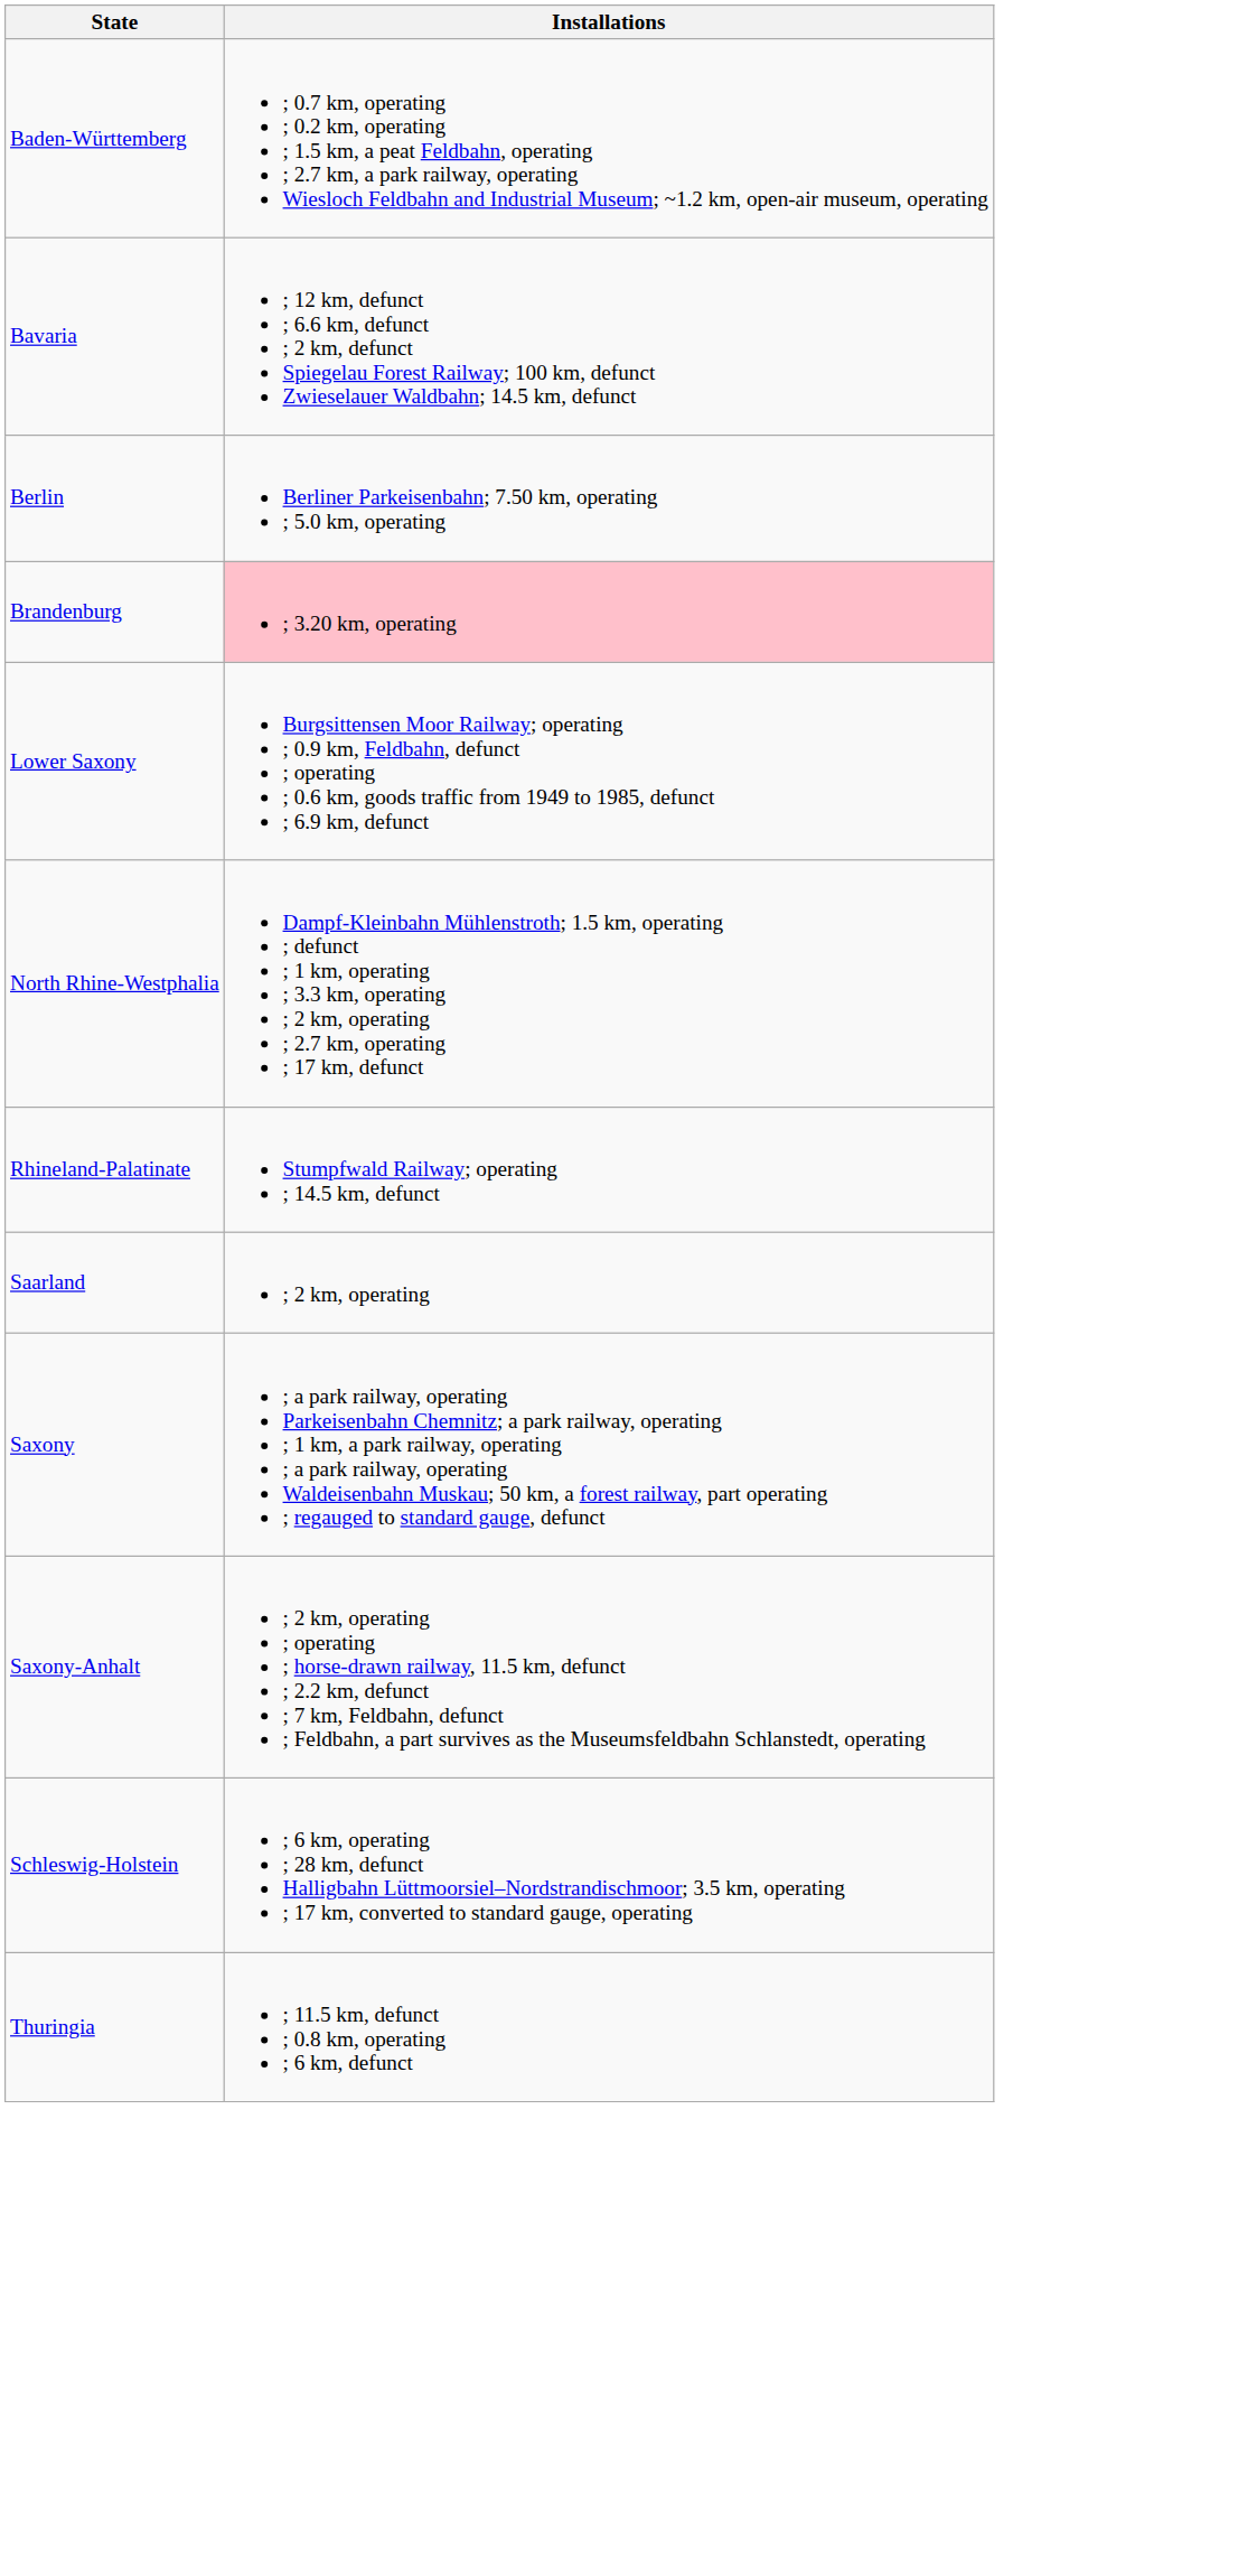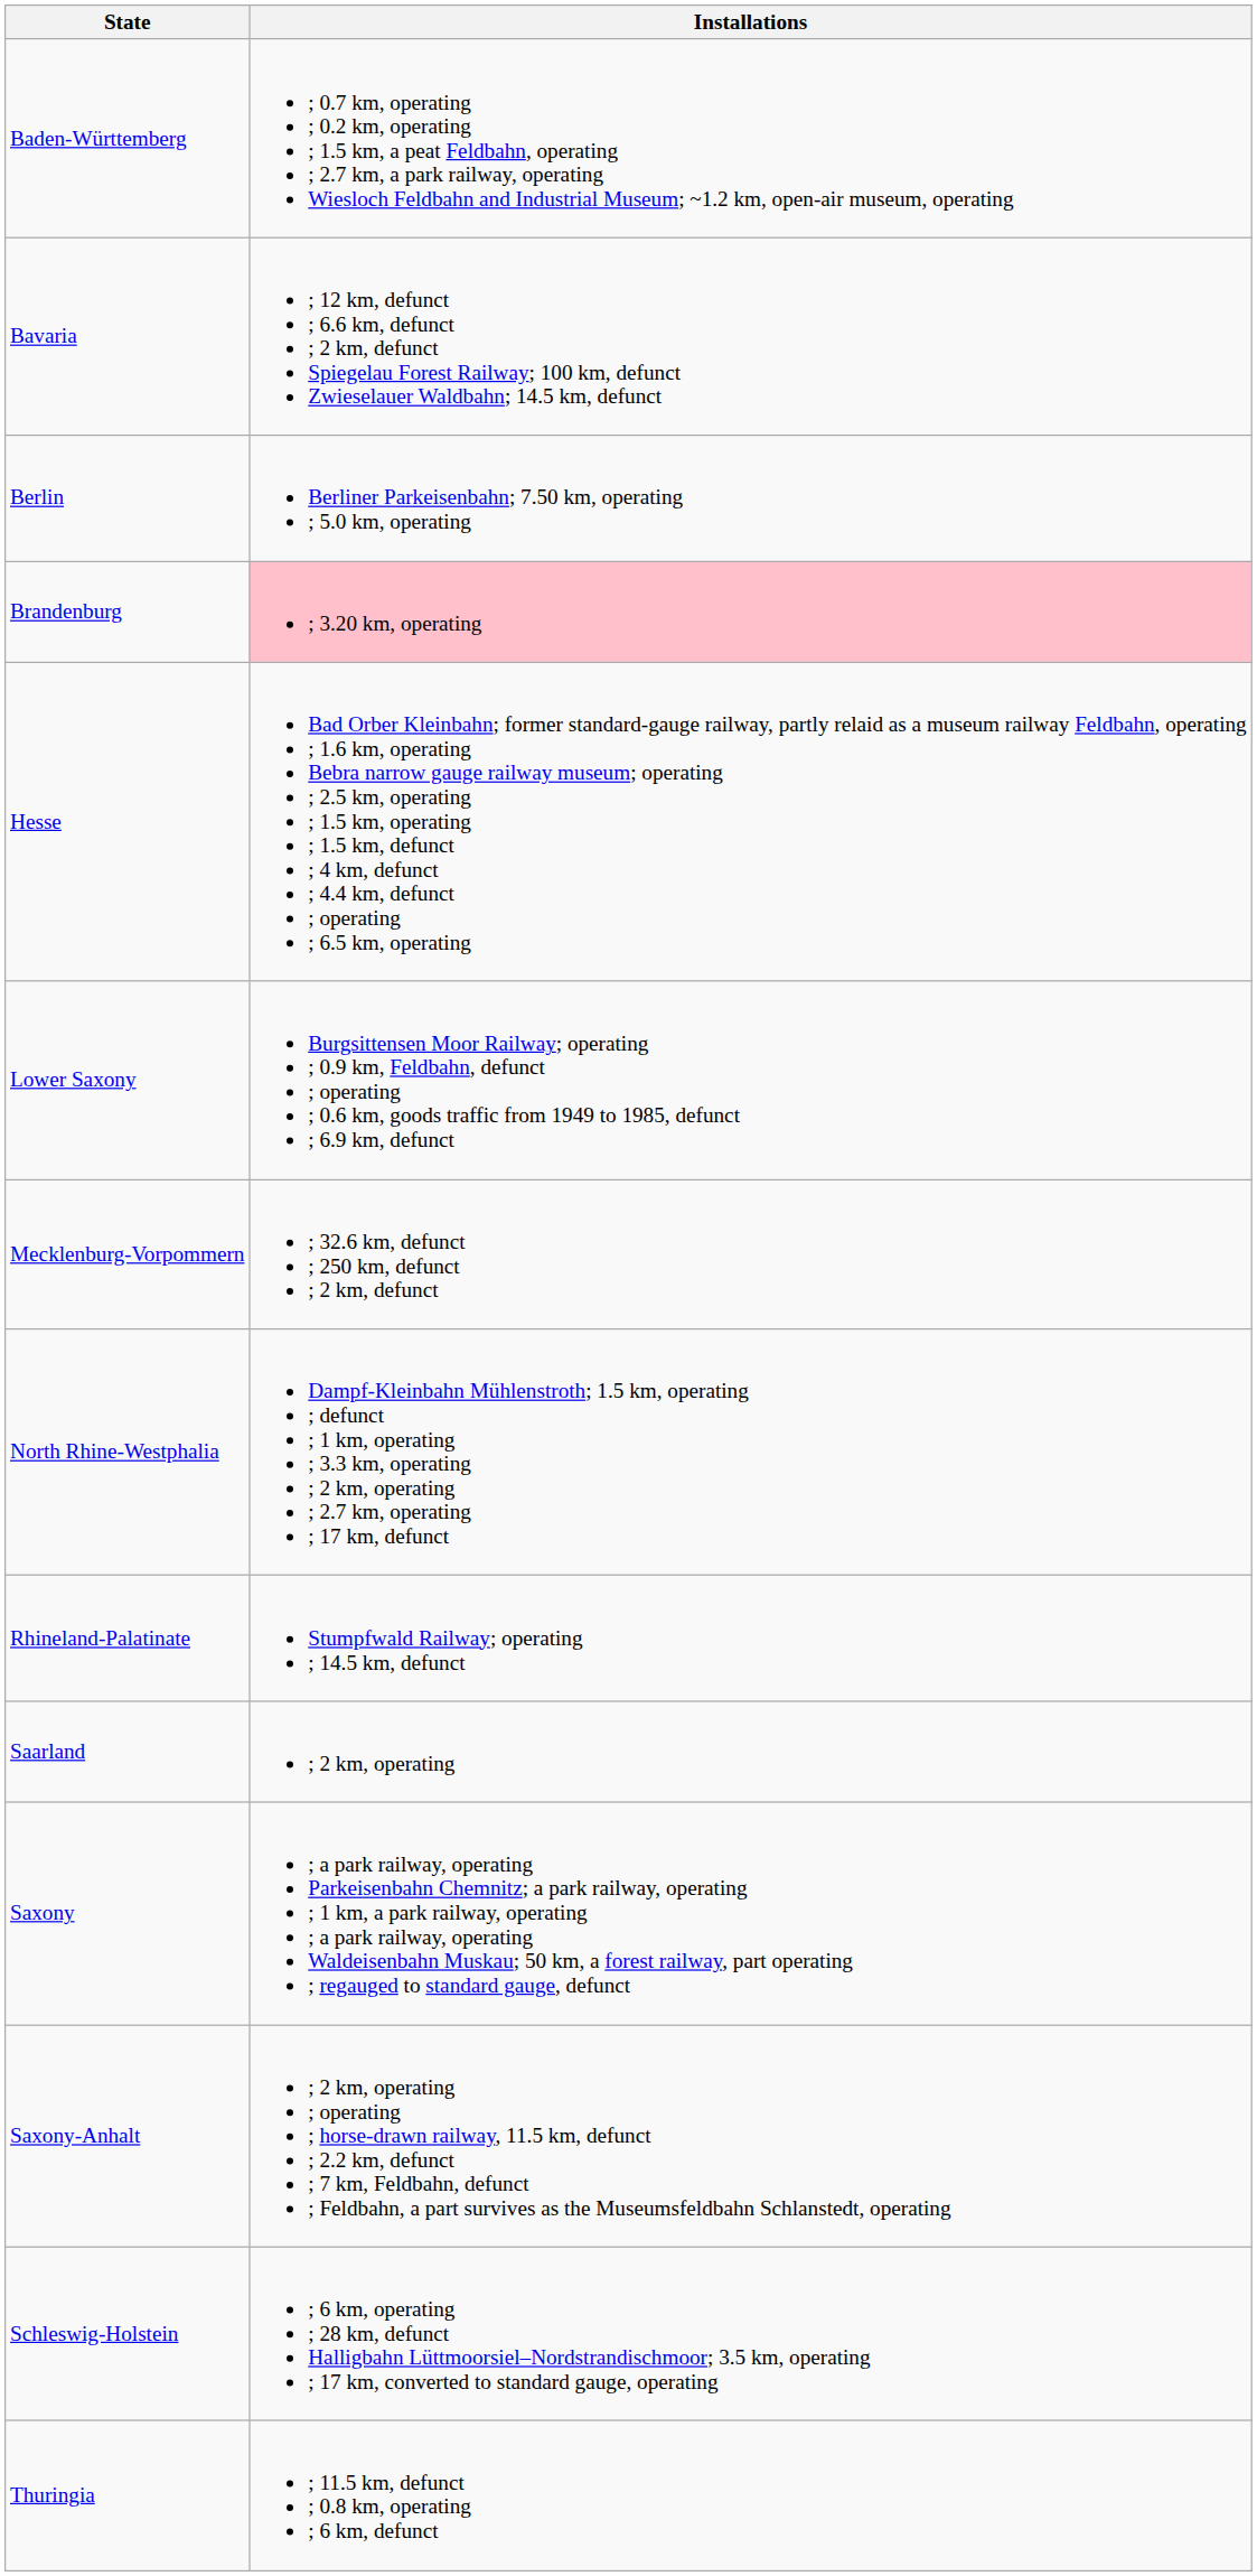+ row: Hesse | Bad Orber Kleinbahn; former standard-gauge railway, partly relaid as a museum railway Feldbahn, operating ; 1.6 km, operating Bebra narrow gauge railway museum; operating ; 2.5 km, operating ; 1.5 km, operating ; 1.5 km, defunct ; 4 km, defunct ; 4.4 km, defunct ; operating ; 6.5 km, operating
+ row: Mecklenburg-Vorpommern | ; 32.6 km, defunct ; 250 km, defunct ; 2 km, defunct
